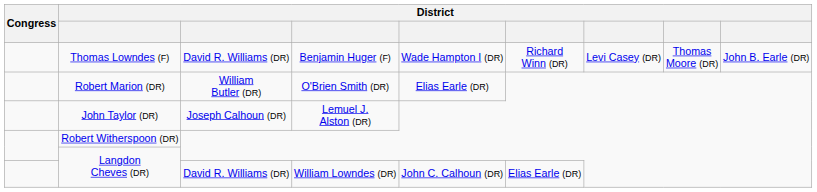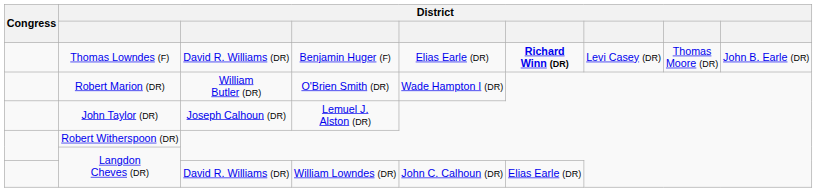Thomas Lowndes (F) | column 5: Wade Hampton I (DR) -> Elias Earle (DR)
Thomas Lowndes (F) | column 6: normal -> bold
Robert Marion (DR) | column 5: Elias Earle (DR) -> Wade Hampton I (DR)
